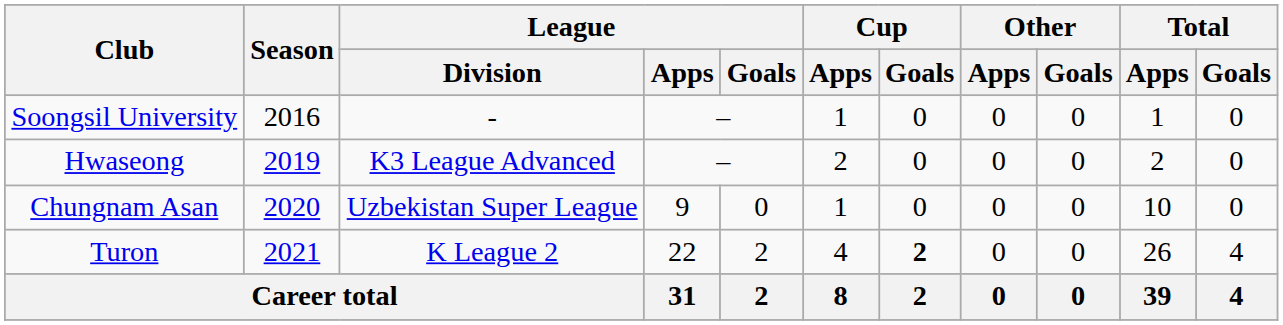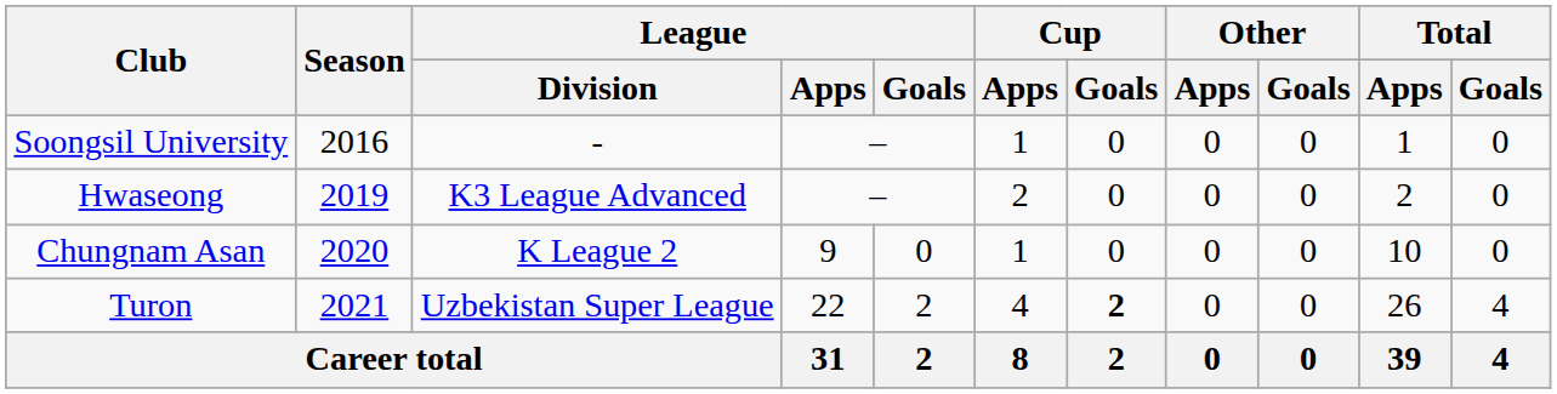Chungnam Asan | League / Division: Uzbekistan Super League -> K League 2
Turon | League / Division: K League 2 -> Uzbekistan Super League
